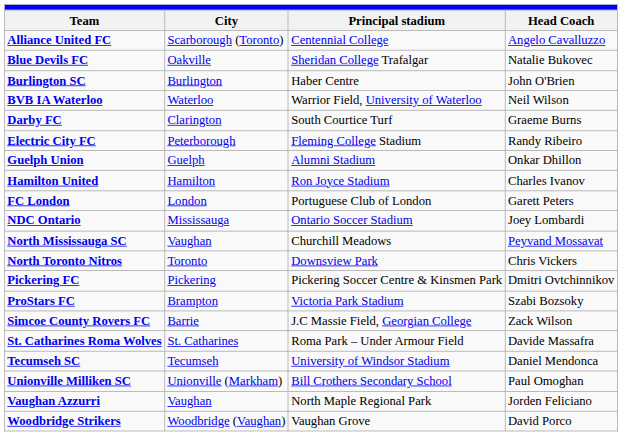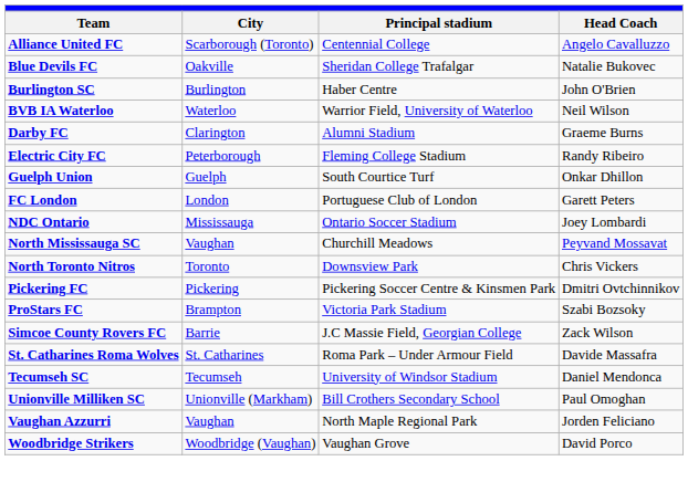Darby FC | Principal stadium: South Courtice Turf -> Alumni Stadium
Guelph Union | Principal stadium: Alumni Stadium -> South Courtice Turf
- row: Hamilton United | Hamilton | Ron Joyce Stadium | Charles Ivanov
